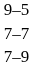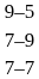rows swapped: 7–9 <-> 7–7
